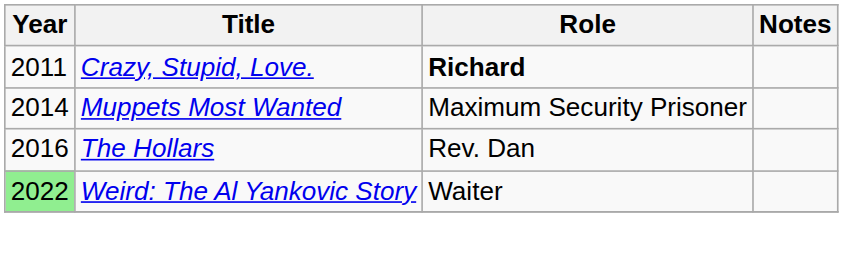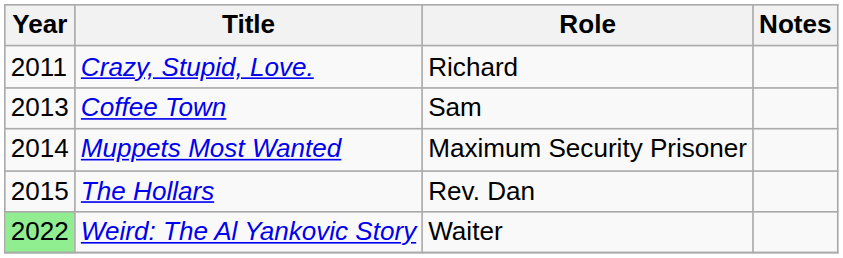Crazy, Stupid, Love. | Role: bold -> normal
+ row: 2013 | Coffee Town | Sam
The Hollars | Year: 2016 -> 2015
